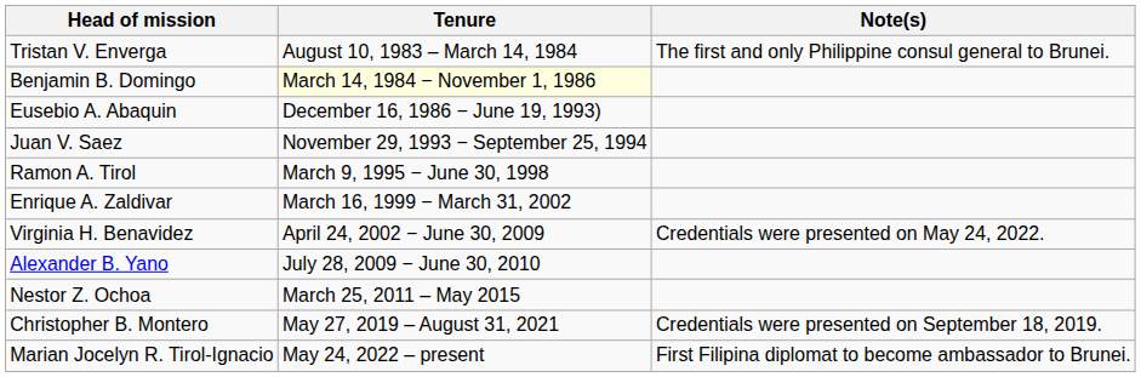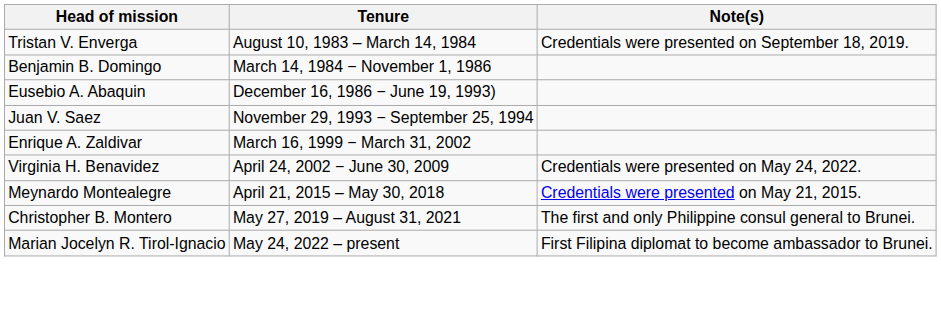Tristan V. Enverga | Note(s): The first and only Philippine consul general to Brunei. -> Credentials were presented on September 18, 2019.
Benjamin B. Domingo | Tenure: lightyellow background -> no background
- row: Ramon A. Tirol | March 9, 1995 − June 30, 1998
- row: Alexander B. Yano | July 28, 2009 − June 30, 2010
- row: Nestor Z. Ochoa | March 25, 2011 – May 2015
+ row: Meynardo Montealegre | April 21, 2015 – May 30, 2018 | Credentials were presented on May 21, 2015.
Christopher B. Montero | Note(s): Credentials were presented on September 18, 2019. -> The first and only Philippine consul general to Brunei.
